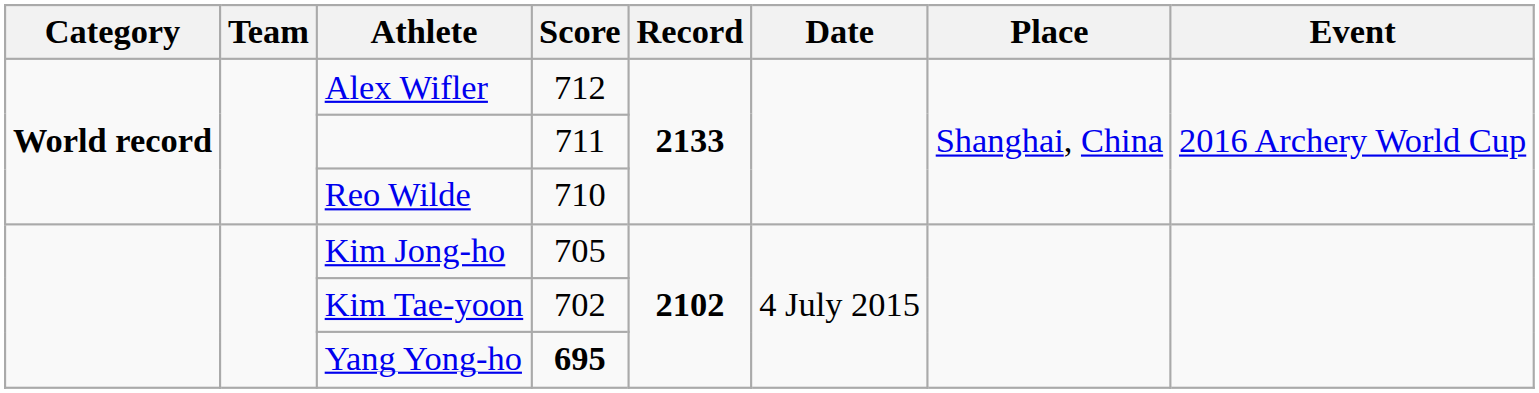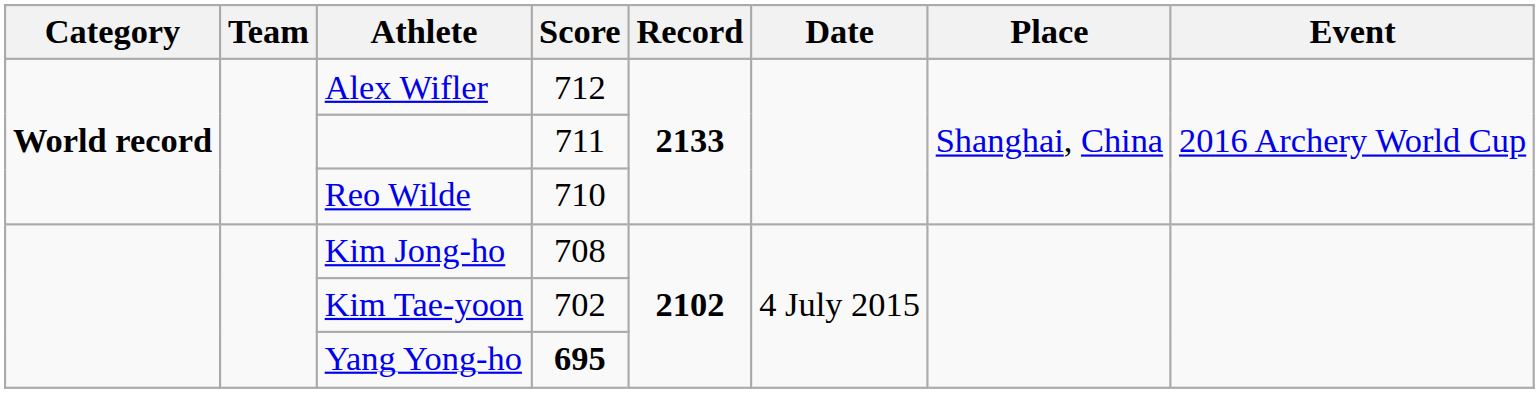Kim Jong-ho | Score: 705 -> 708
